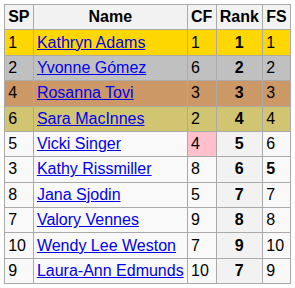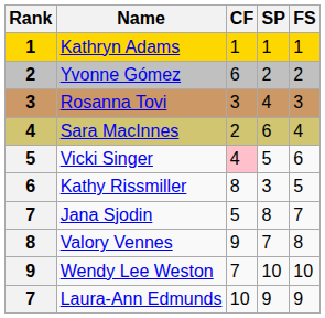columns swapped: Rank <-> SP
Kathy Rissmiller | FS: bold -> normal
